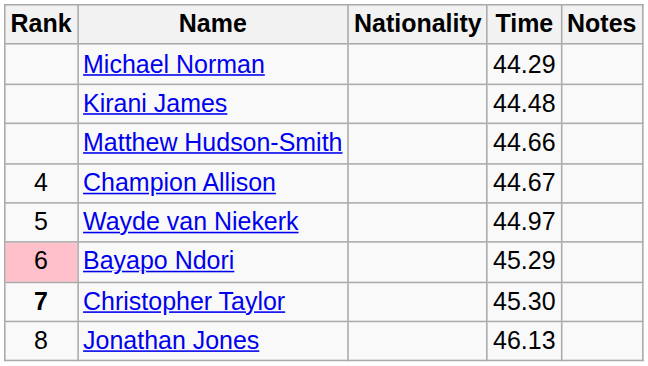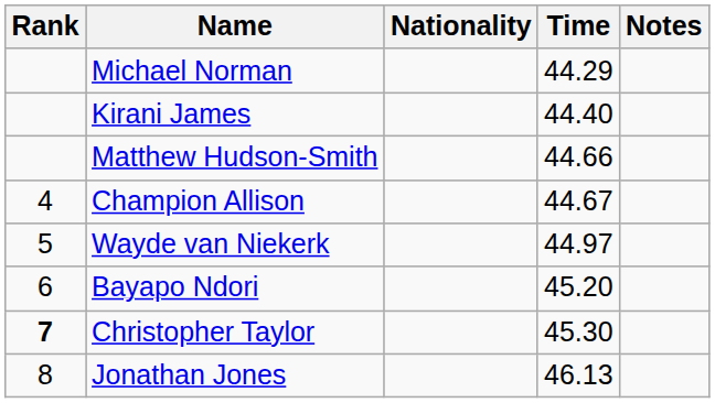Kirani James | Time: 44.48 -> 44.40
Bayapo Ndori | Rank: pink background -> no background
Bayapo Ndori | Time: 45.29 -> 45.20
